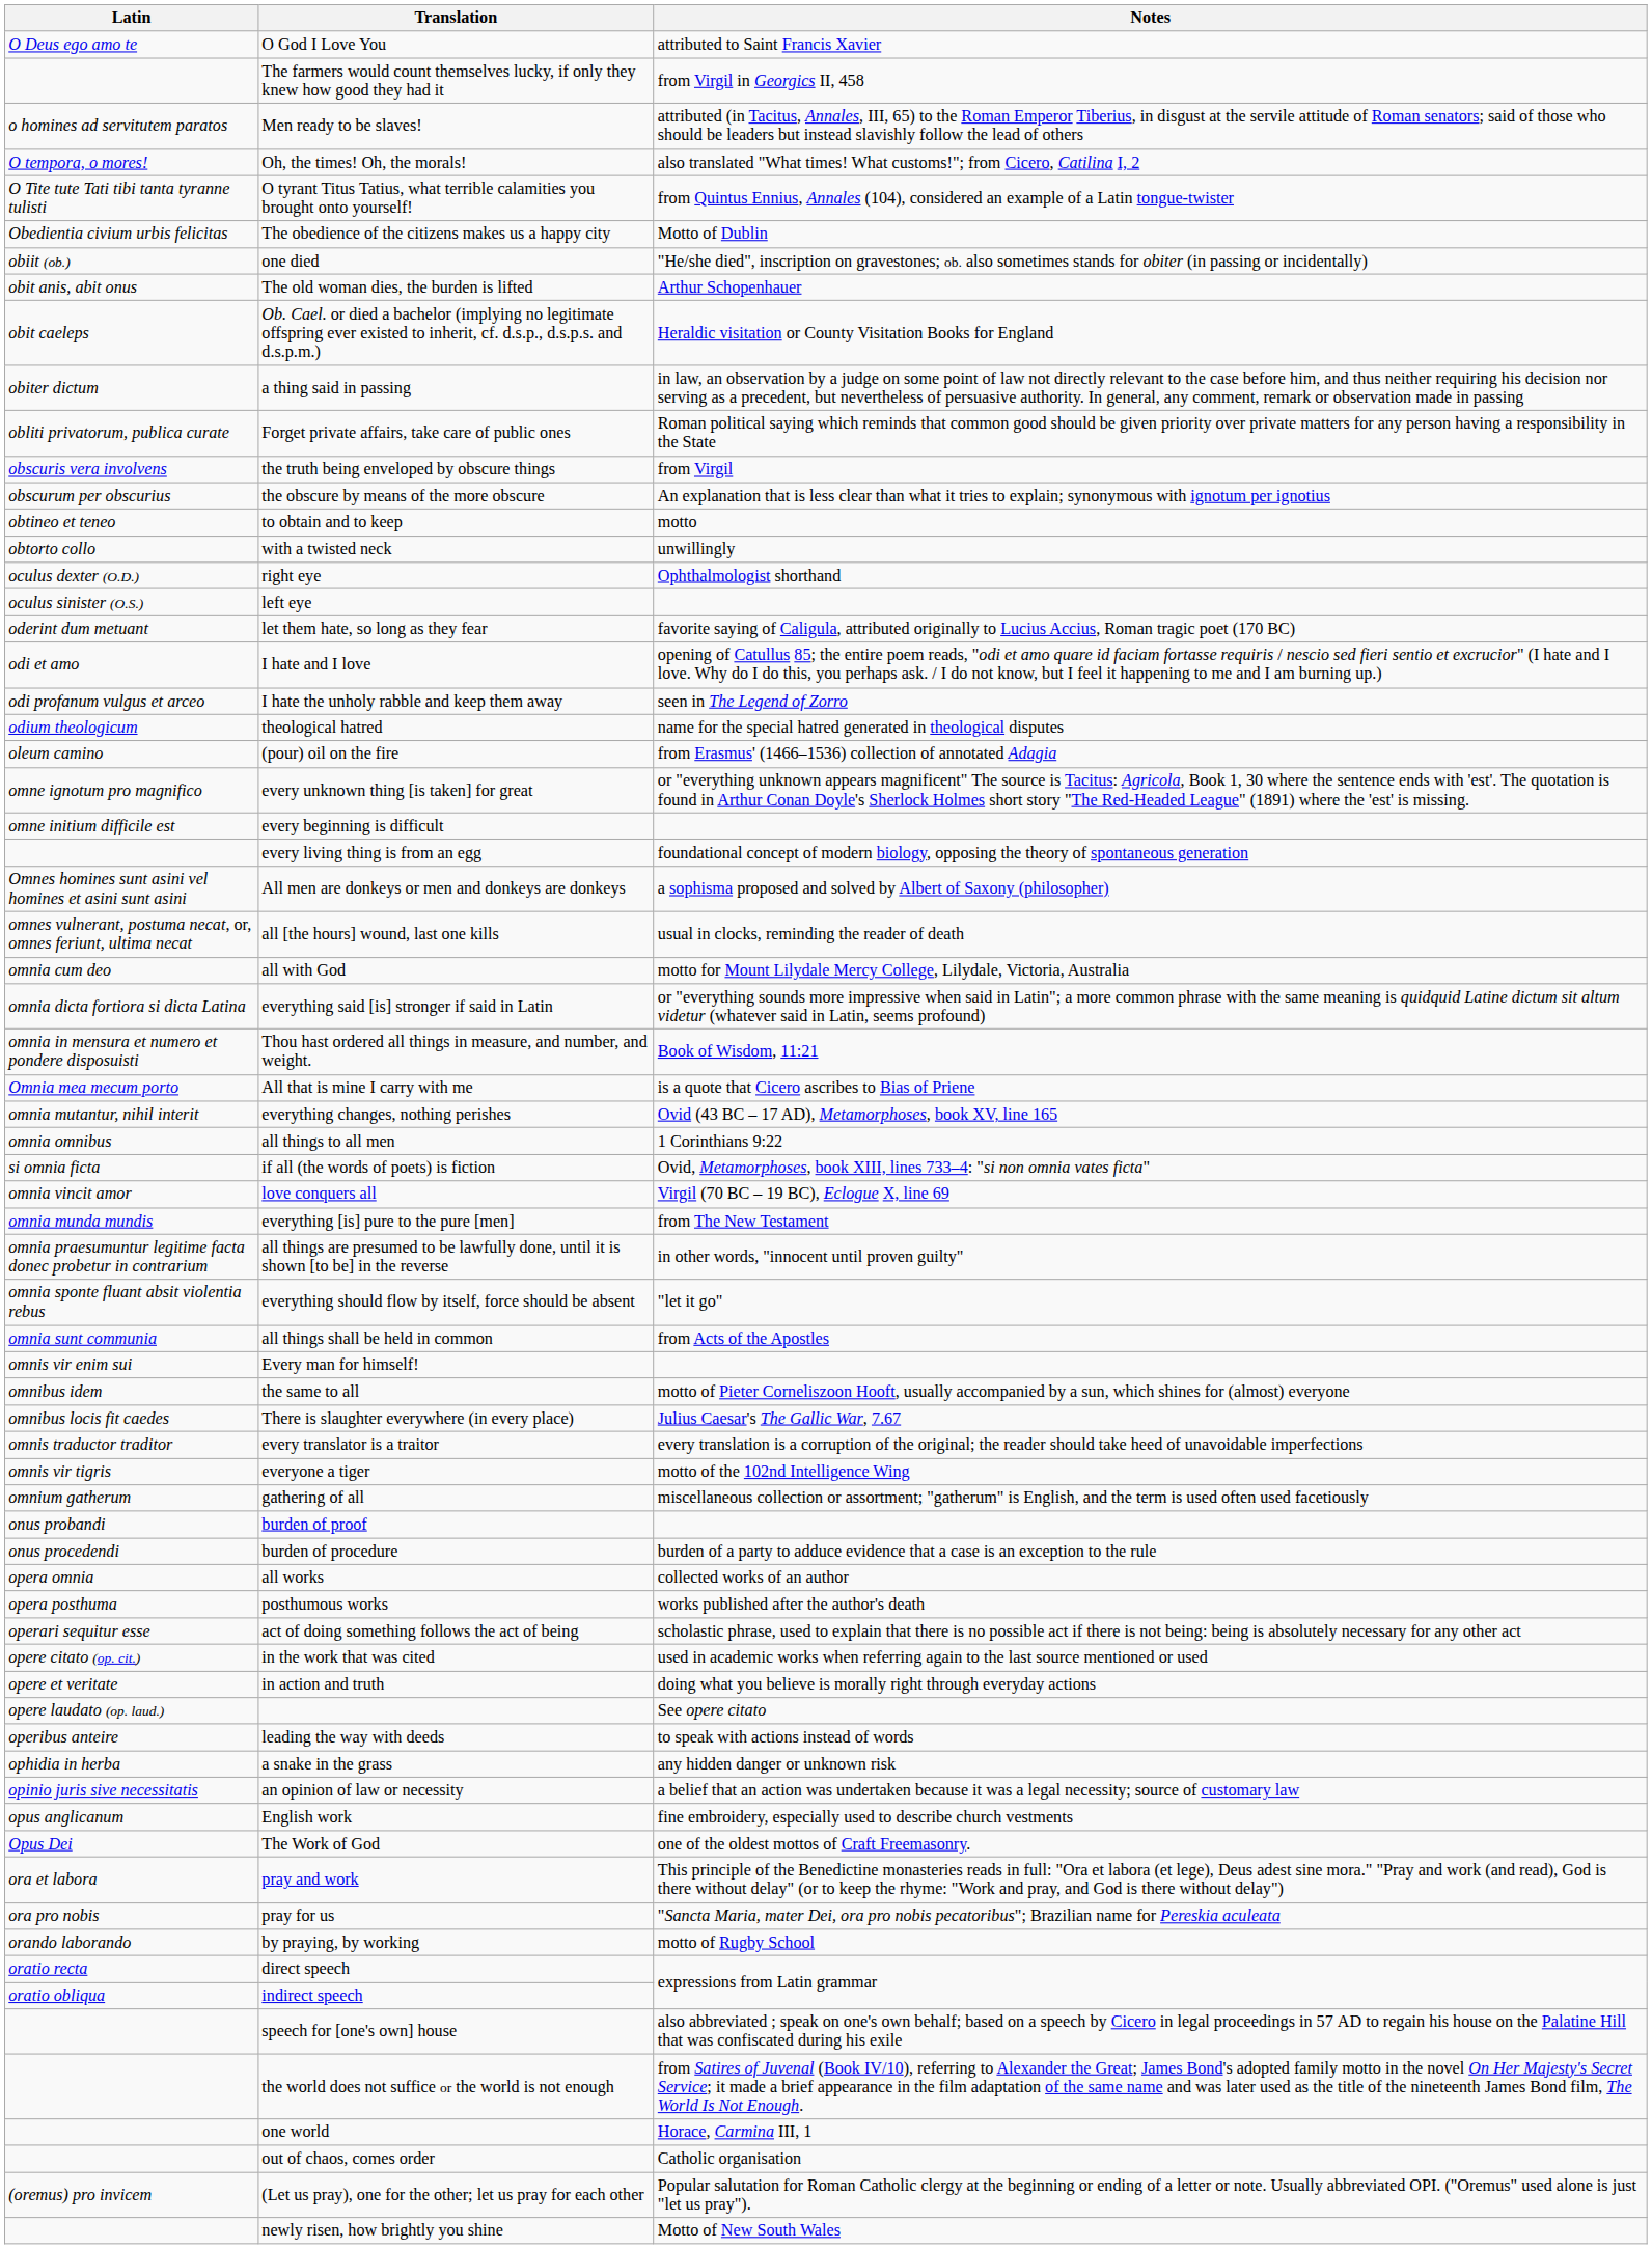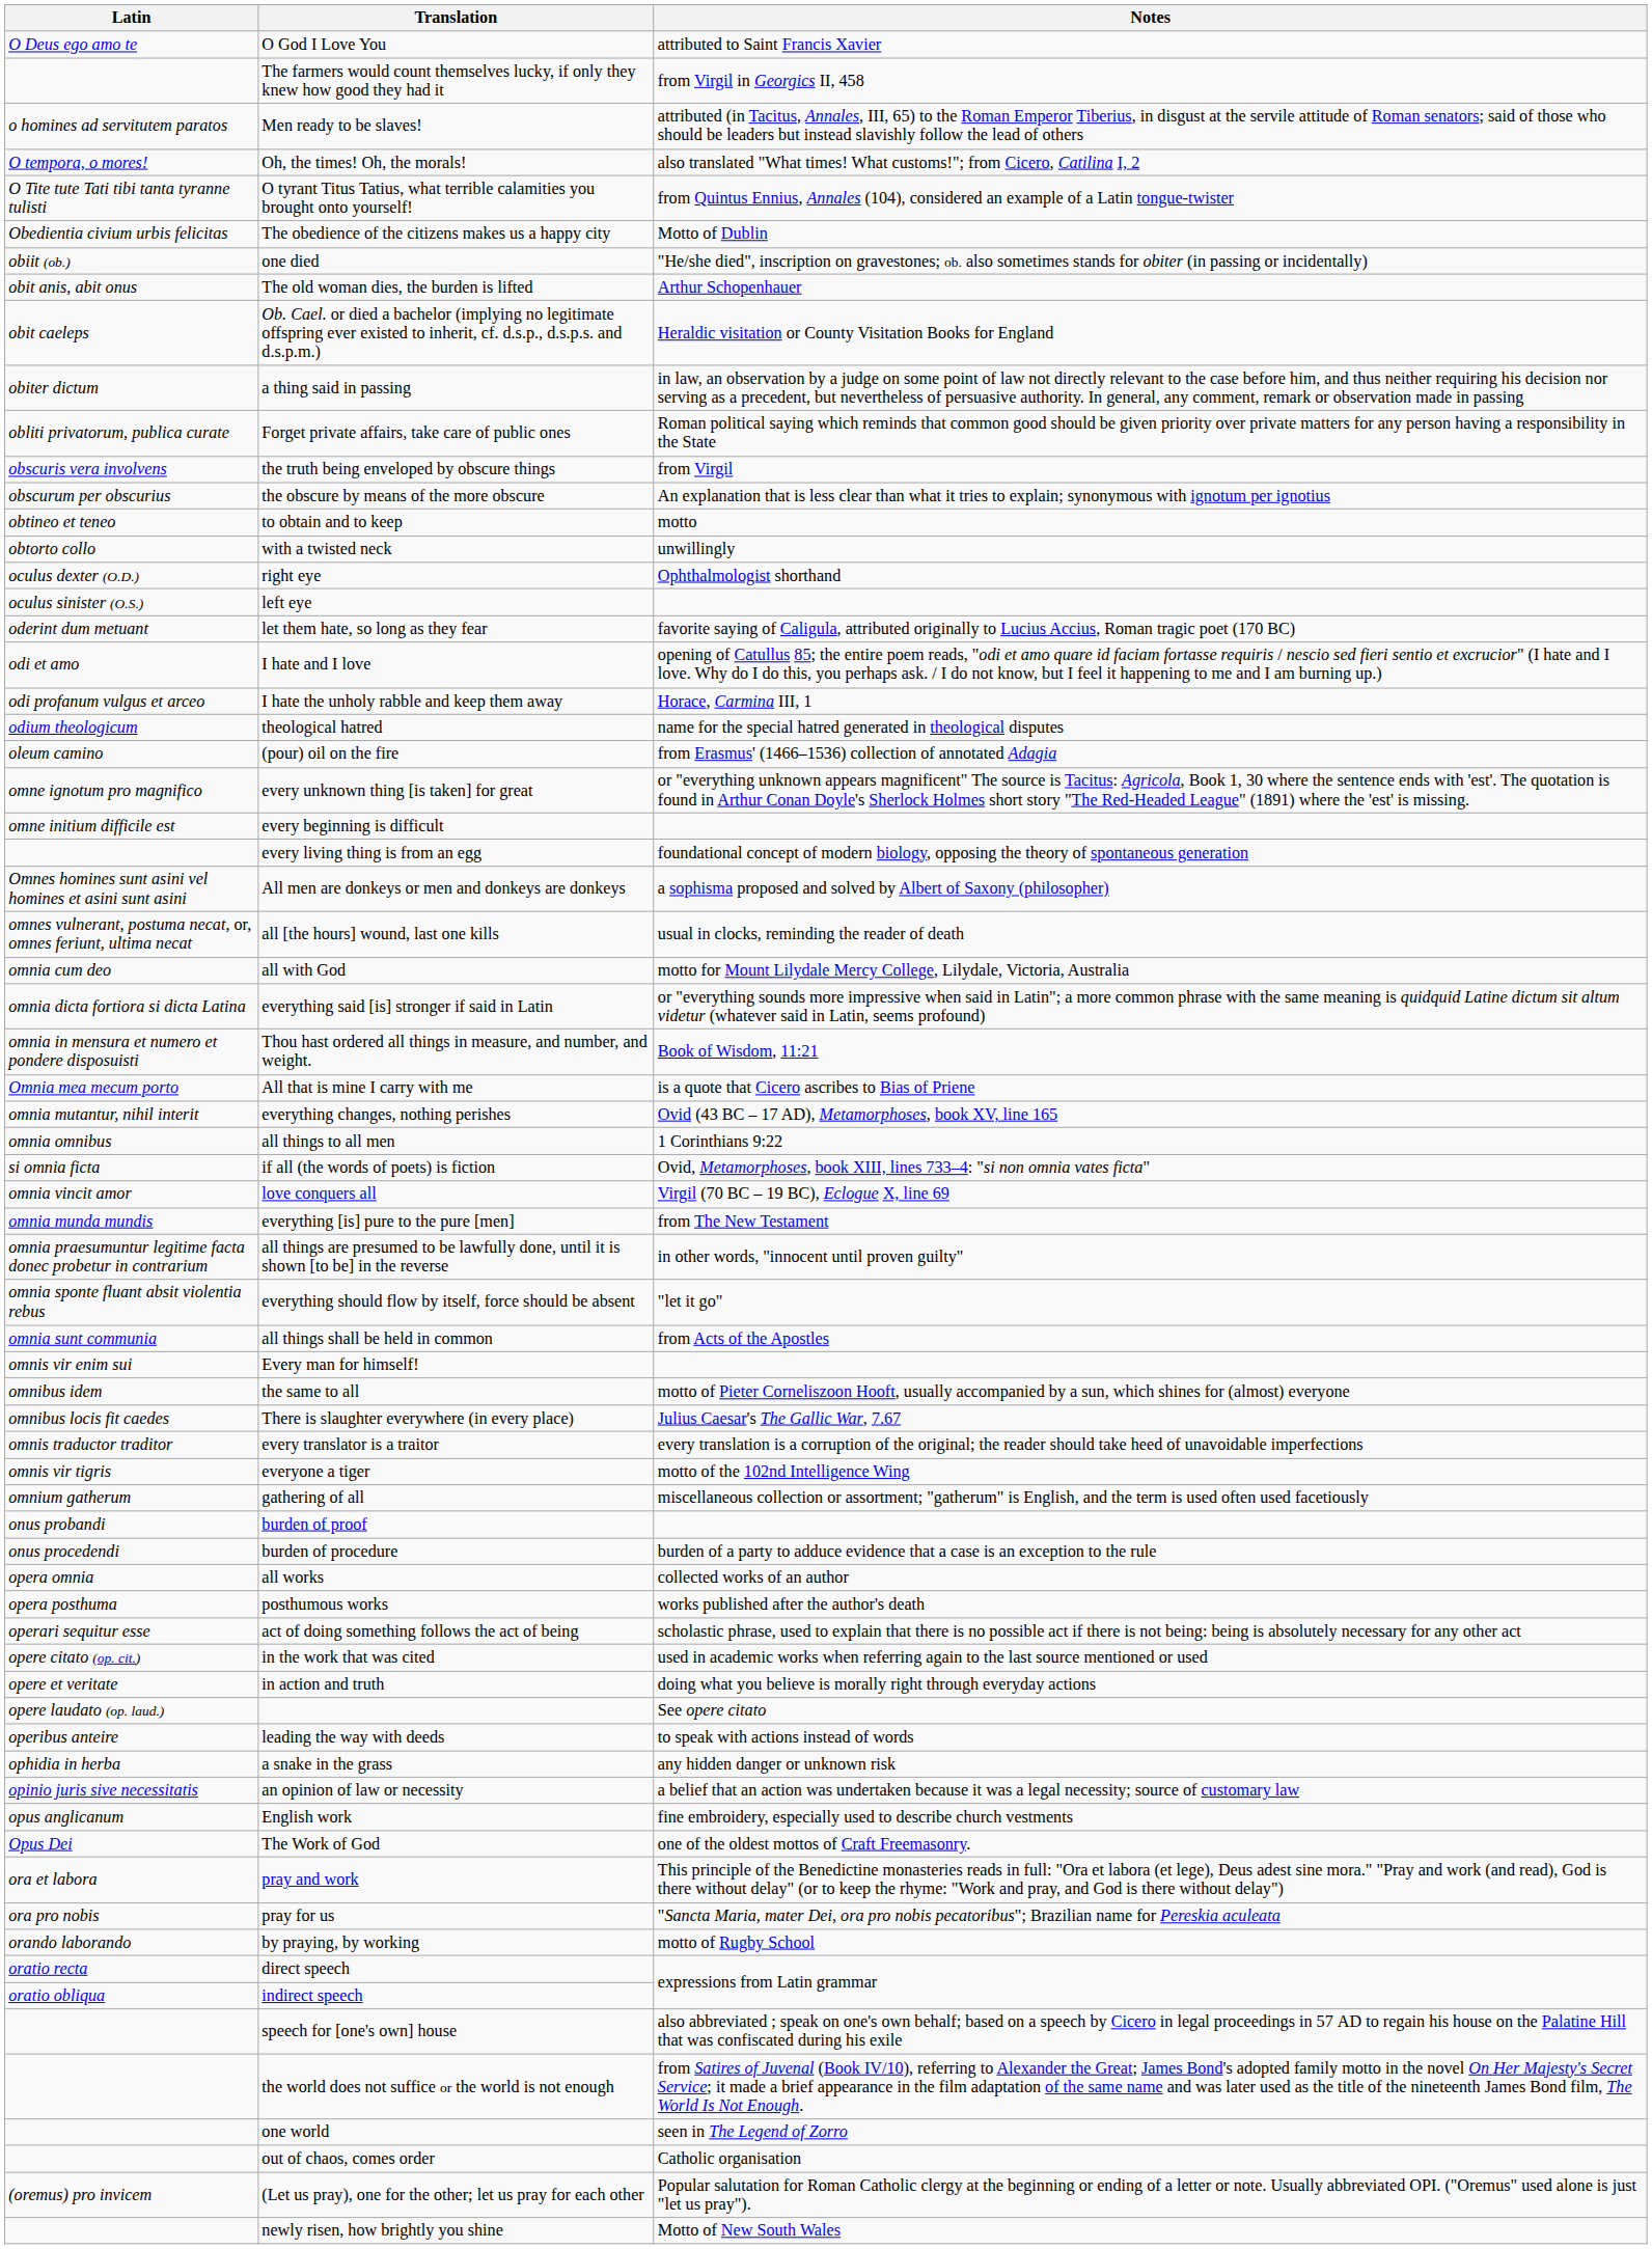I hate the unholy rabble and keep them away | Notes: seen in The Legend of Zorro -> Horace, Carmina III, 1
one world | Notes: Horace, Carmina III, 1 -> seen in The Legend of Zorro
